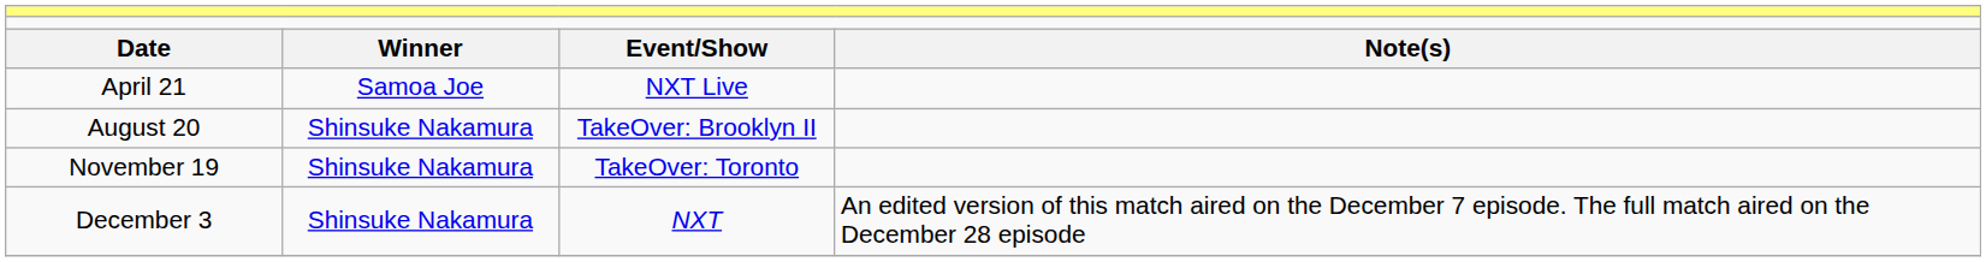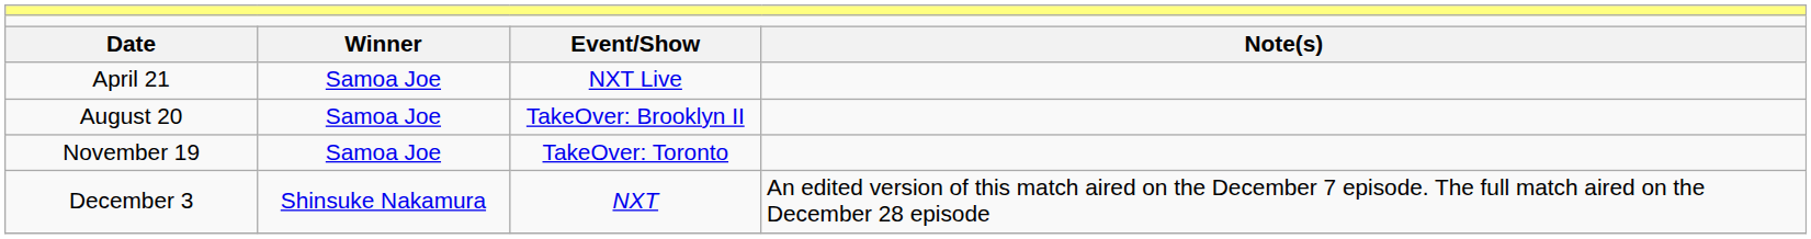August 20 | column 2: Shinsuke Nakamura -> Samoa Joe
November 19 | column 2: Shinsuke Nakamura -> Samoa Joe
